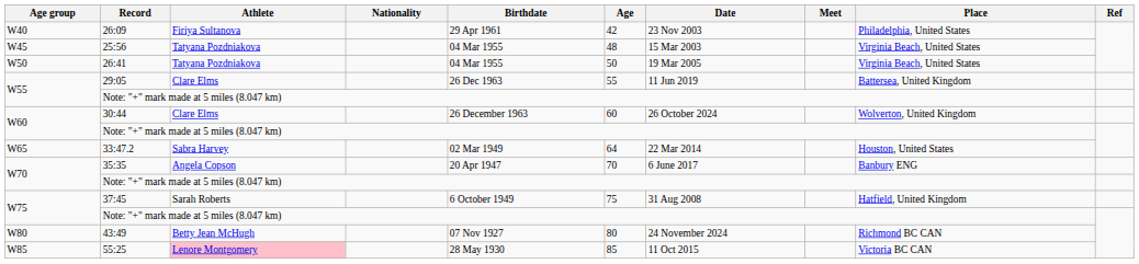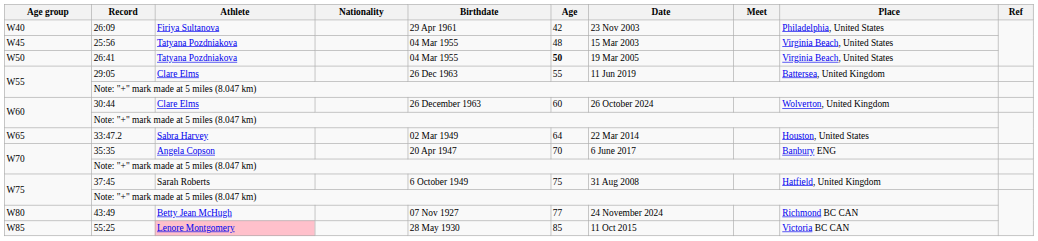26:41 | Age: normal -> bold
43:49 | Age: 80 -> 77
